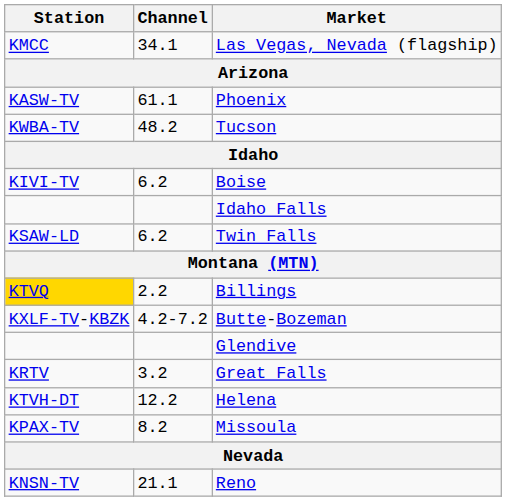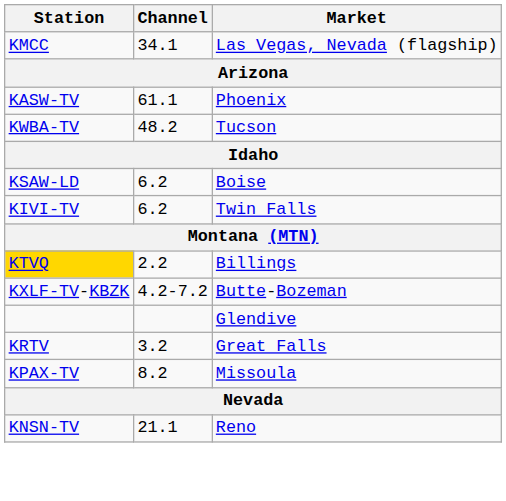Boise | Station: KIVI-TV -> KSAW-LD
- row: Idaho Falls
Twin Falls | Station: KSAW-LD -> KIVI-TV
- row: KTVH-DT | 12.2 | Helena
